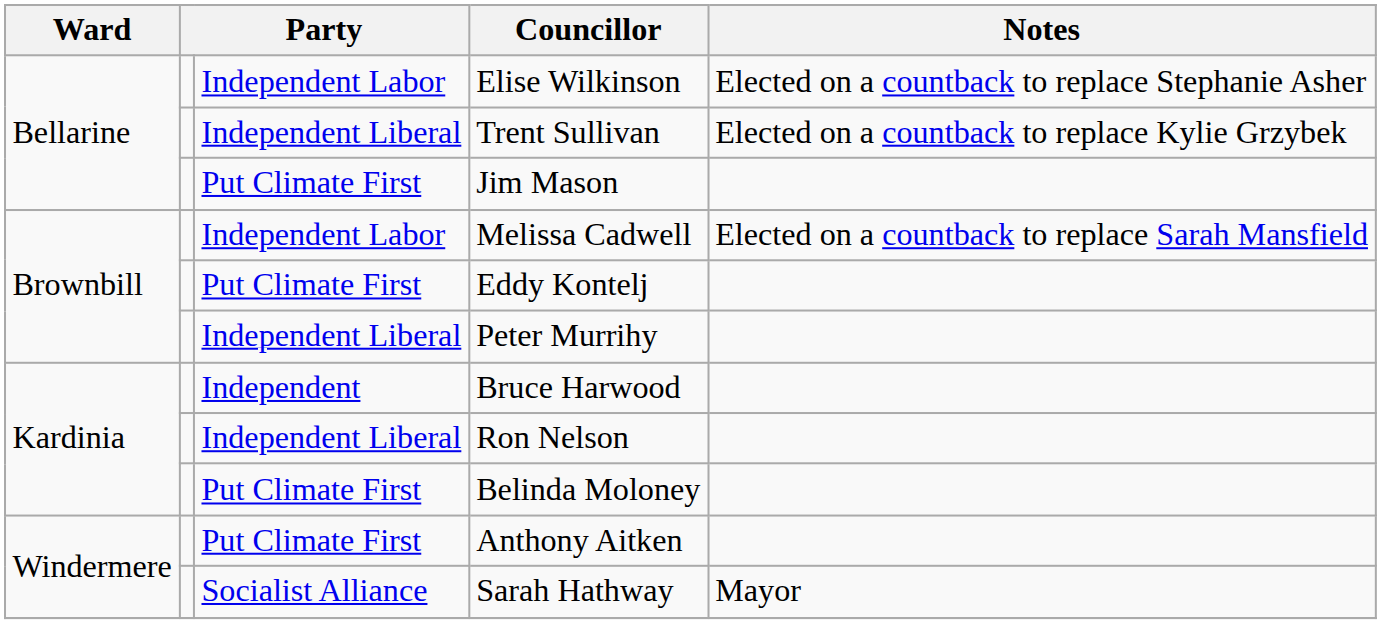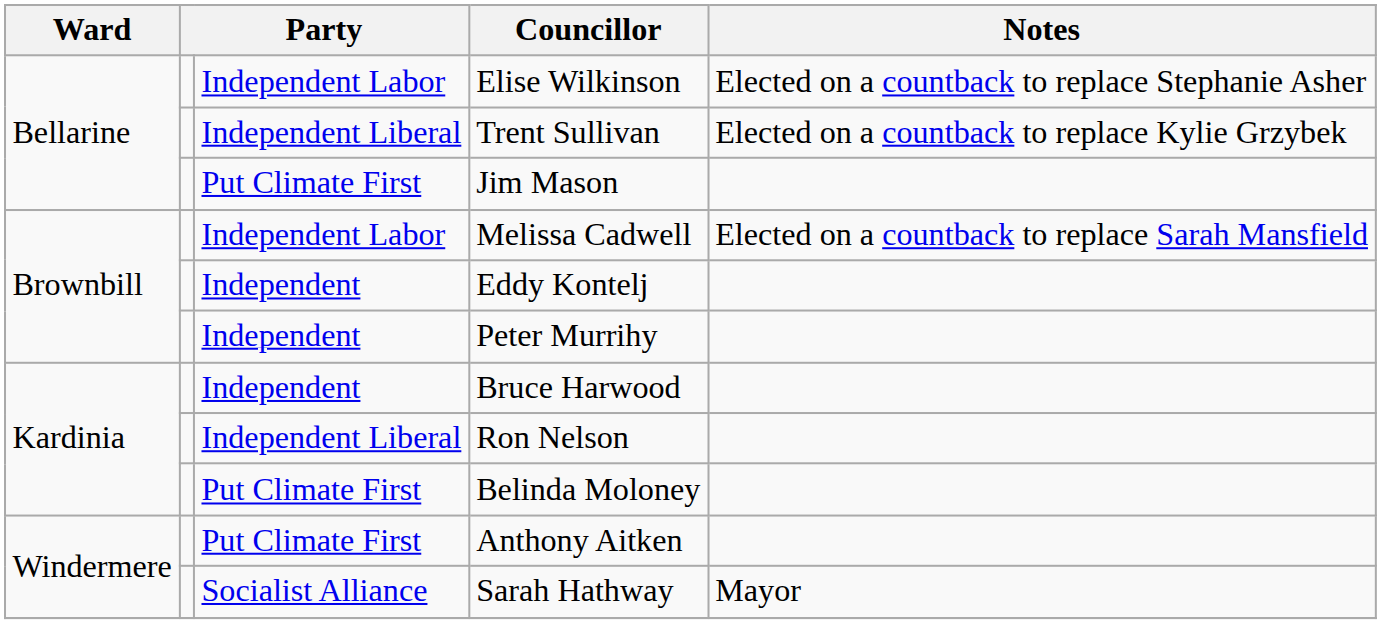Eddy Kontelj | column 3: Put Climate First -> Independent
Peter Murrihy | column 3: Independent Liberal -> Independent
